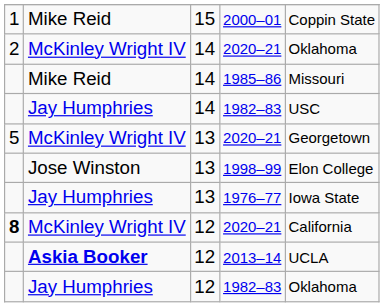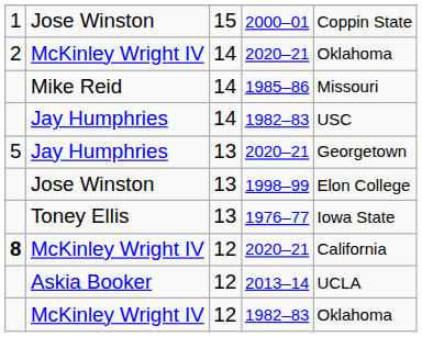2000–01 | column 2: Mike Reid -> Jose Winston
13 / 2020–21 | column 2: McKinley Wright IV -> Jay Humphries
1976–77 | column 2: Jay Humphries -> Toney Ellis
2013–14 | column 2: bold -> normal
12 / 1982–83 | column 2: Jay Humphries -> McKinley Wright IV
